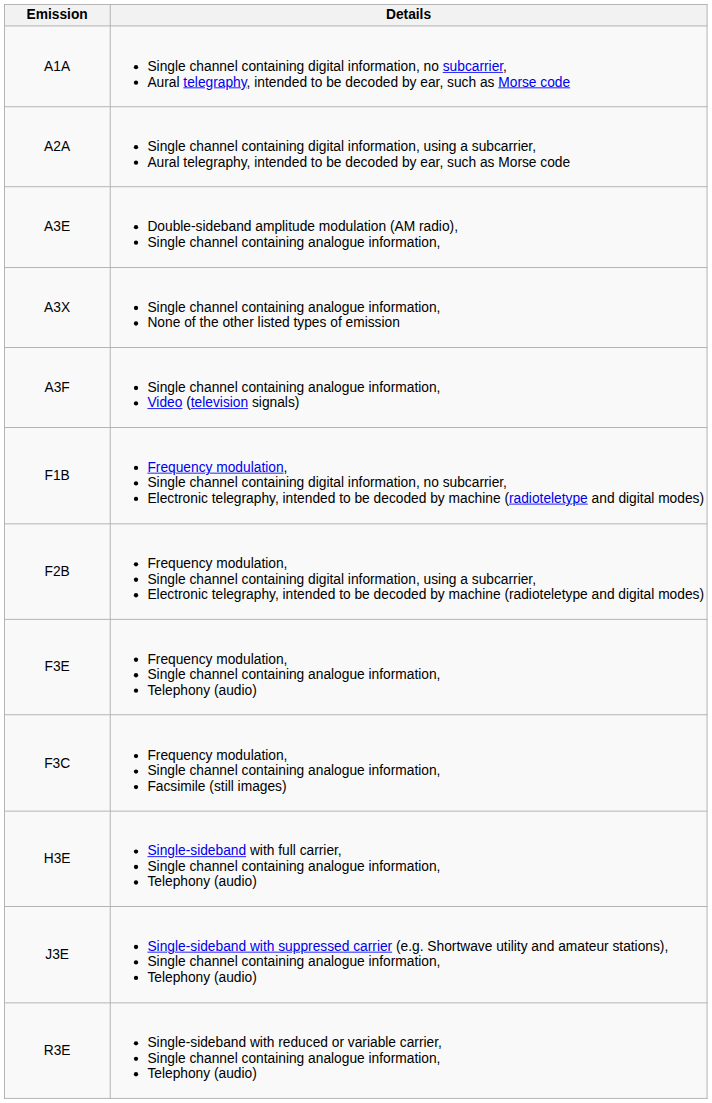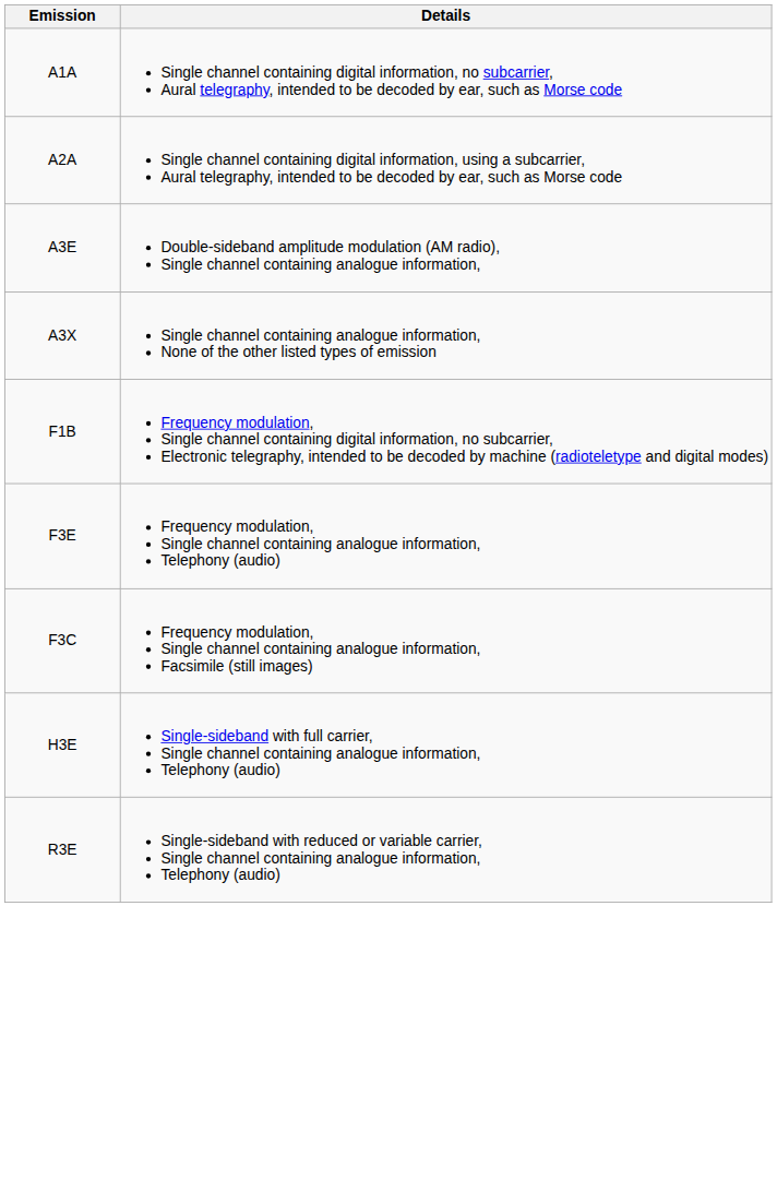- row: A3F | Single channel containing analogue information, Video (television signals)
- row: F2B | Frequency modulation, Single channel containing digital information, using a subcarrier, Electronic telegraphy, intended to be decoded by machine (radioteletype and digital modes)
- row: J3E | Single-sideband with suppressed carrier (e.g. Shortwave utility and amateur stations), Single channel containing analogue information, Telephony (audio)
